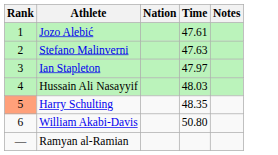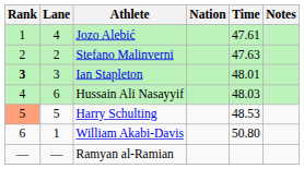+ column: Lane | 4 | 2 | 3 | 6 | 5 | 1 | —
Ian Stapleton | Rank: normal -> bold
Ian Stapleton | Time: 47.97 -> 48.01
Harry Schulting | Time: 48.35 -> 48.53
